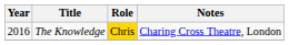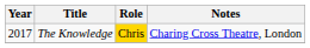The Knowledge | Year: 2016 -> 2017
